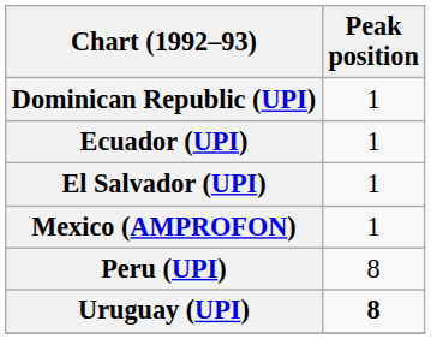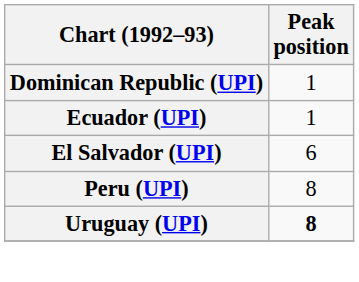El Salvador (UPI) | Peak position: 1 -> 6
- row: Mexico (AMPROFON) | 1
